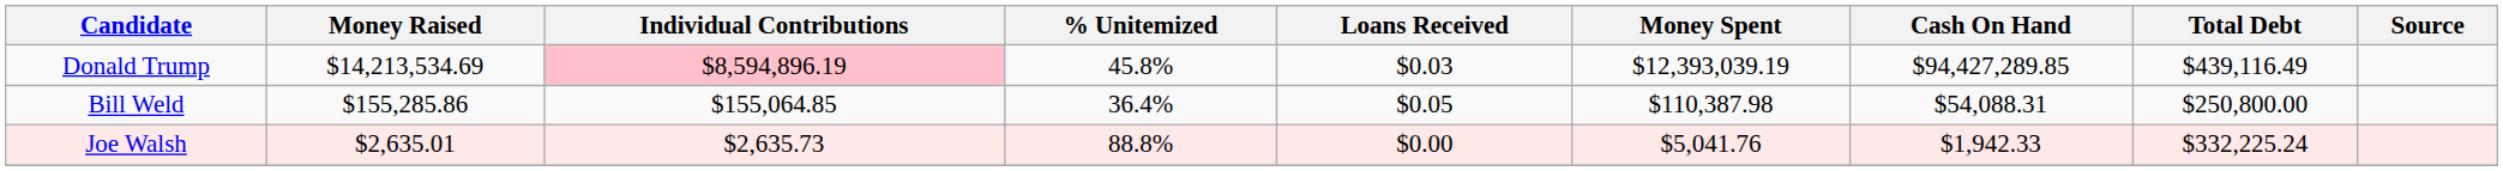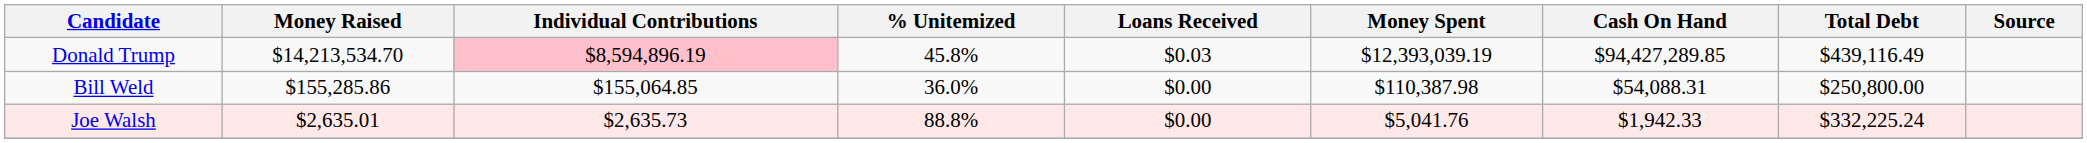Donald Trump | Money Raised: $14,213,534.69 -> $14,213,534.70
Bill Weld | % Unitemized: 36.4% -> 36.0%
Bill Weld | Loans Received: $0.05 -> $0.00
